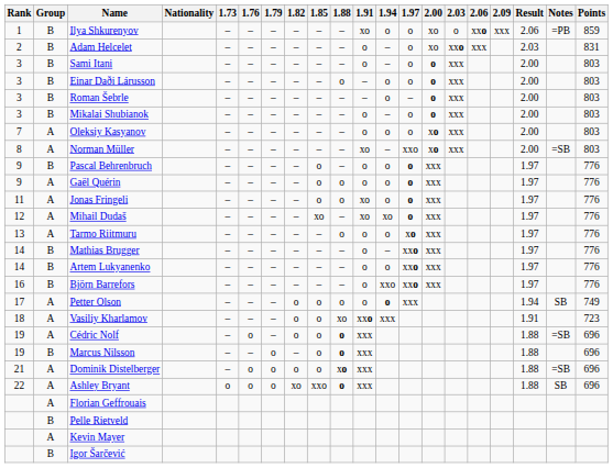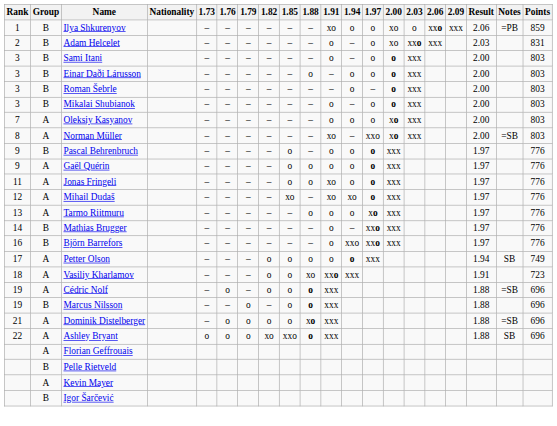- row: 14 | B | Artem Lukyanenko | – | – | – | – | – | – | o | o | xxo | xxx | 1.97 | 776
